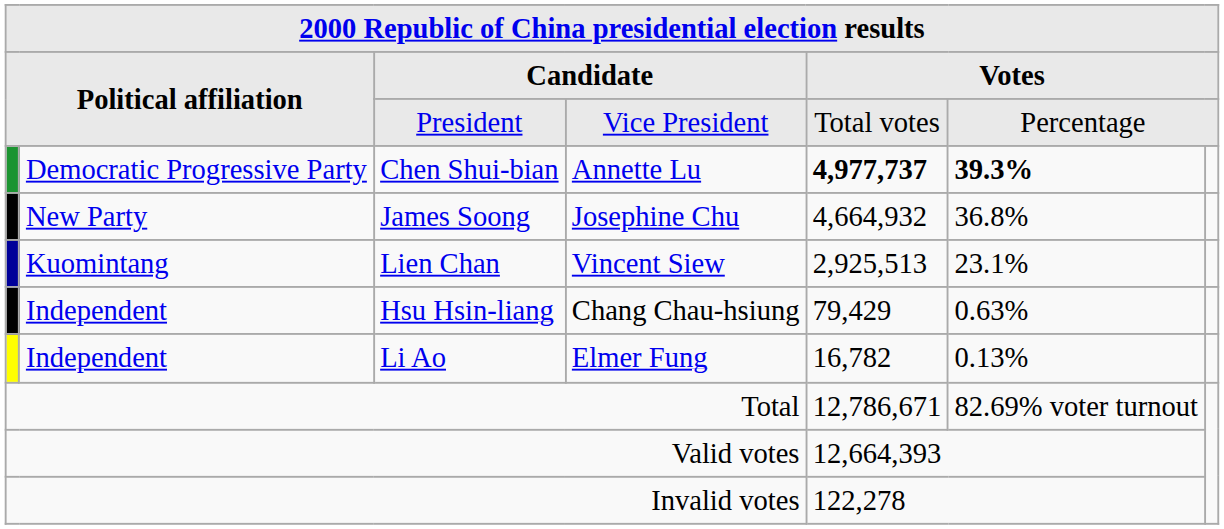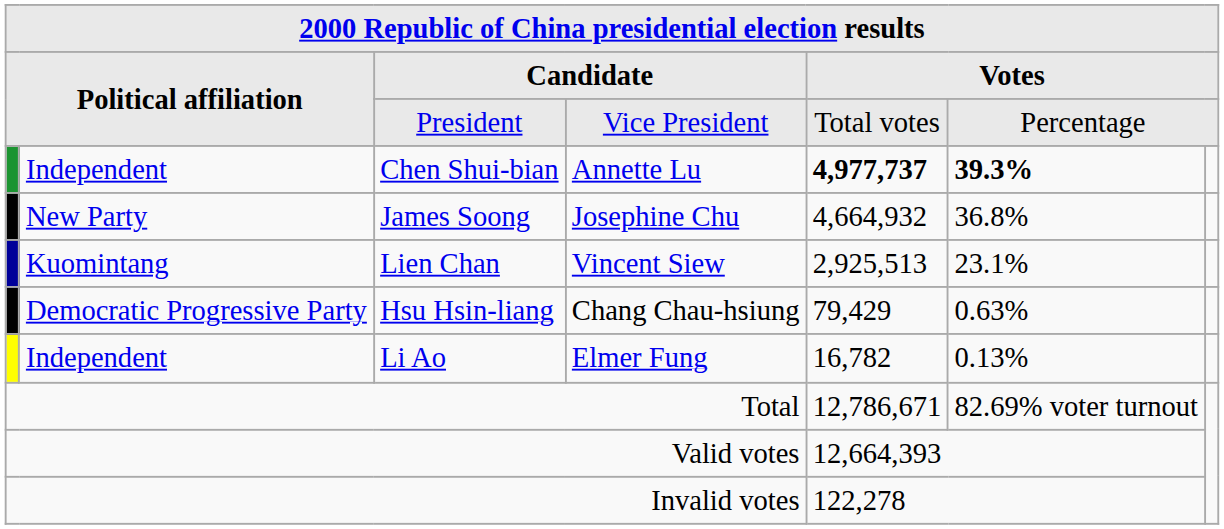Chen Shui-bian | column 2: Democratic Progressive Party -> Independent
Hsu Hsin-liang | column 2: Independent -> Democratic Progressive Party
